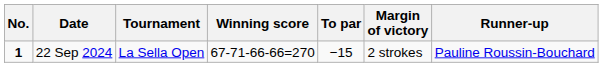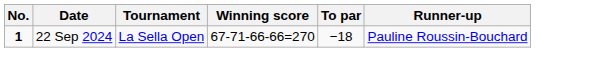- column: Margin of victory | 2 strokes
22 Sep 2024 | To par: −15 -> −18
